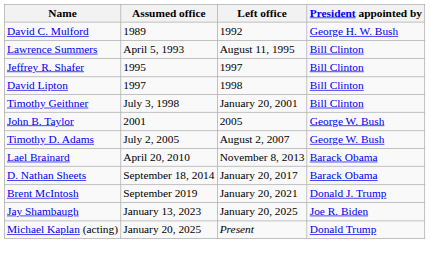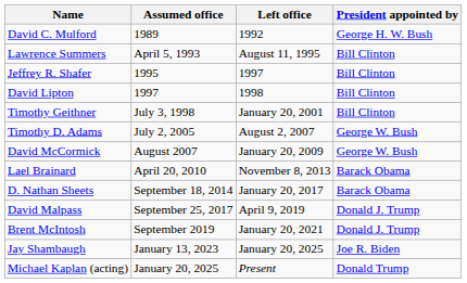- row: John B. Taylor | 2001 | 2005 | George W. Bush
+ row: David McCormick | August 2007 | January 20, 2009 | George W. Bush
+ row: David Malpass | September 25, 2017 | April 9, 2019 | Donald J. Trump
